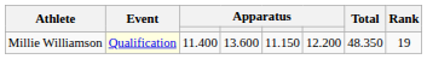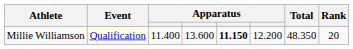Millie Williamson | column 5: normal -> bold
Millie Williamson | Rank: 19 -> 20
